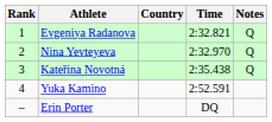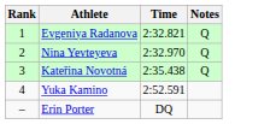- column: Country
